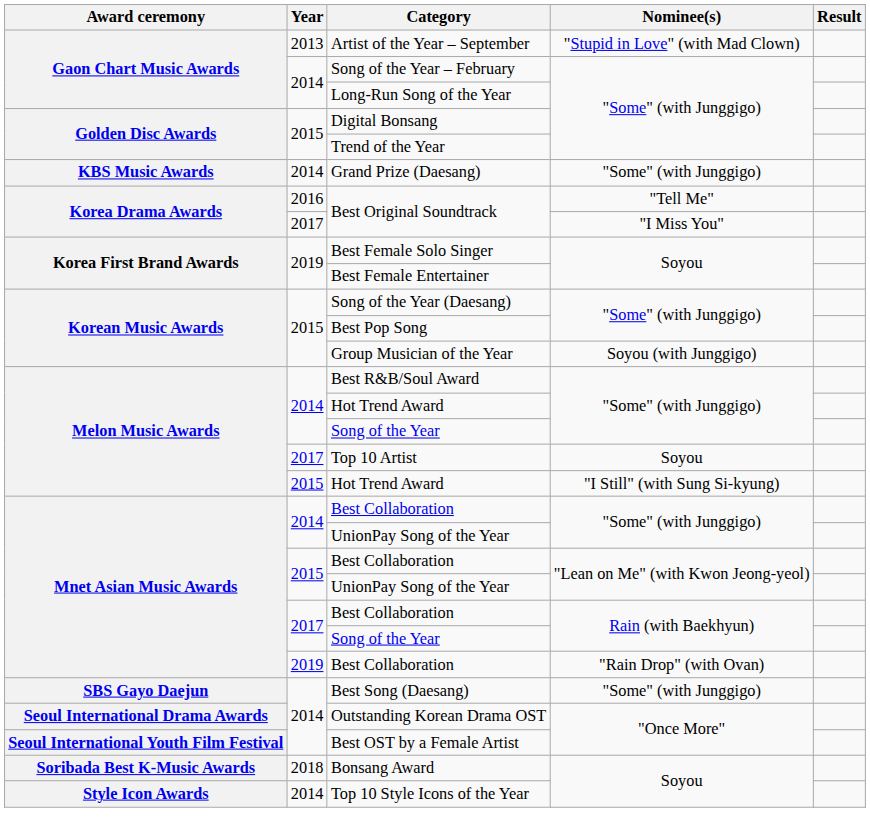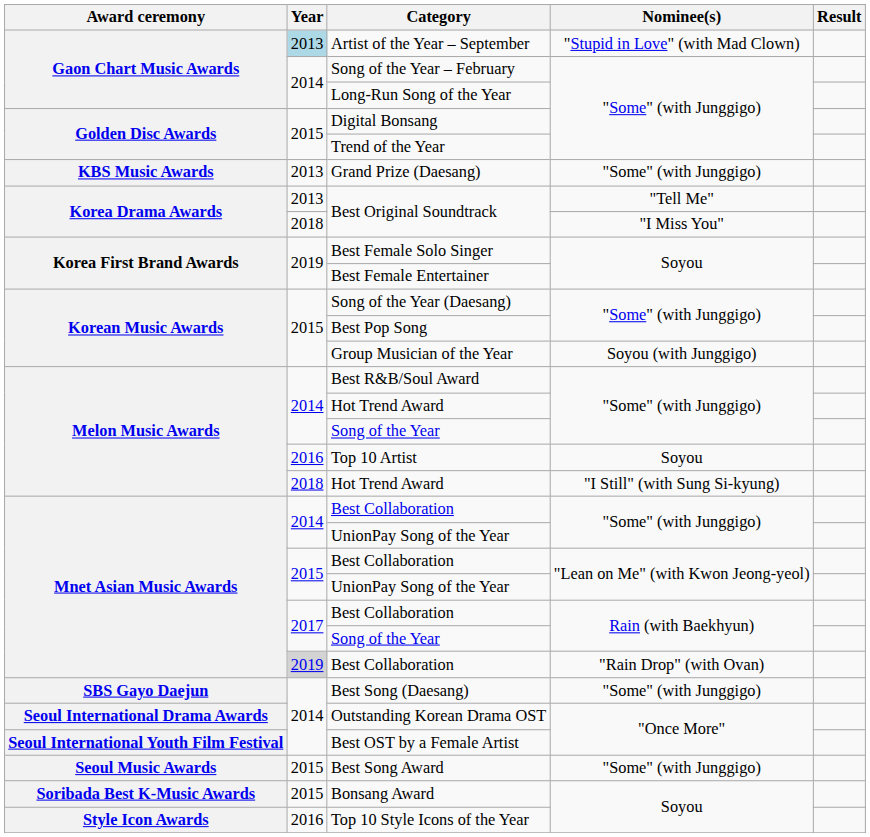Artist of the Year – September | Year: no background -> lightblue background
Grand Prize (Daesang) | Year: 2014 -> 2013
Best Original Soundtrack / "Tell Me" | Year: 2016 -> 2013
Best Original Soundtrack / "I Miss You" | Year: 2017 -> 2018
Top 10 Artist | Year: 2017 -> 2016
Hot Trend Award / "I Still" (with Sung Si-kyung) | Year: 2015 -> 2018
Best Collaboration / "Rain Drop" (with Ovan) | Year: no background -> lightgrey background
+ row: Seoul Music Awards | 2015 | Best Song Award | "Some" (with Junggigo)
Bonsang Award | Year: 2018 -> 2015
Top 10 Style Icons of the Year | Year: 2014 -> 2016
